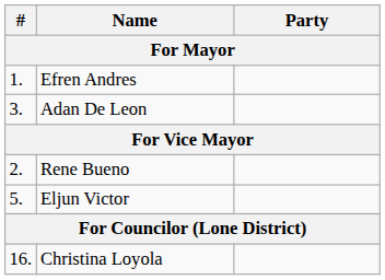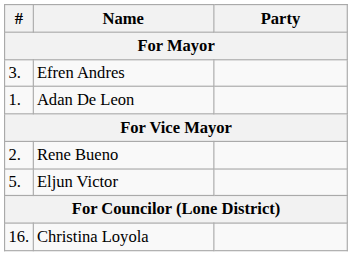Efren Andres | #: 1. -> 3.
Adan De Leon | #: 3. -> 1.
